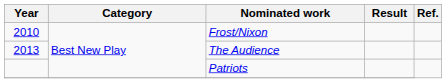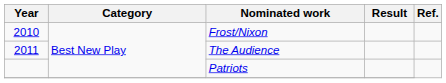The Audience | Year: 2013 -> 2011
